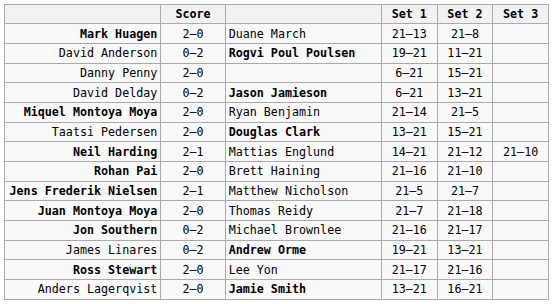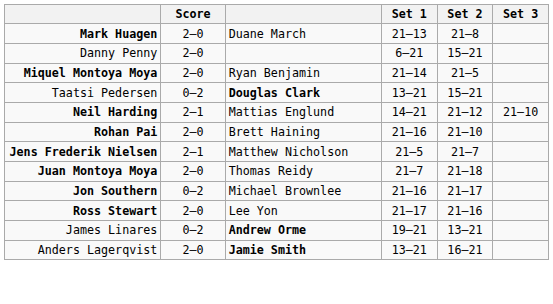- row: David Anderson | 0–2 | Rogvi Poul Poulsen | 19–21 | 11–21
- row: David Delday | 0–2 | Jason Jamieson | 6–21 | 13–21
Taatsi Pedersen | Score: 2–0 -> 0–2
rows swapped: James Linares <-> Ross Stewart
